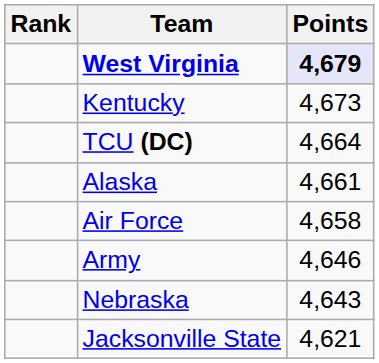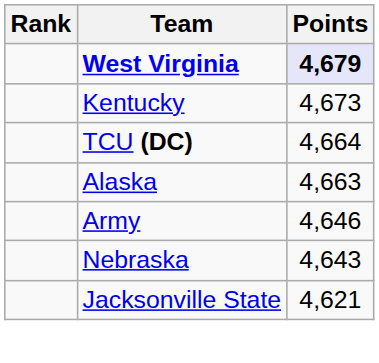Alaska | Points: 4,661 -> 4,663
- row: Air Force | 4,658
